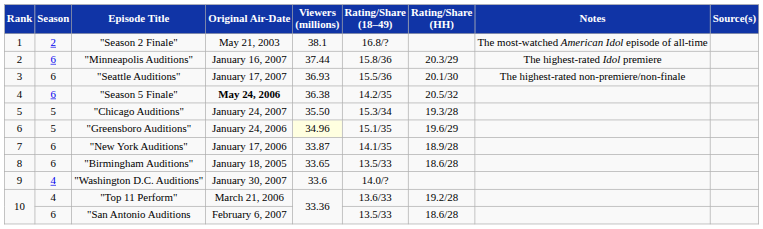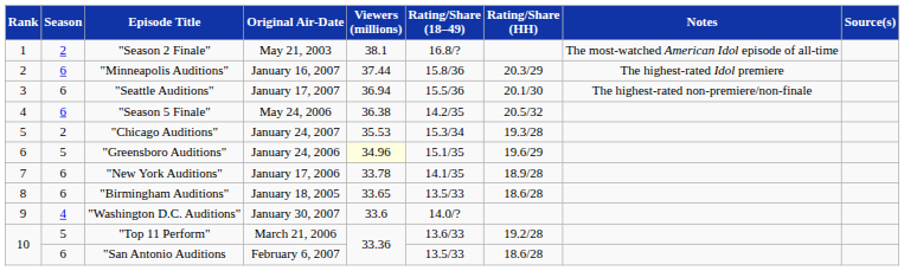"Seattle Auditions" | Viewers (millions): 36.93 -> 36.94
"Season 5 Finale" | Original Air-Date: bold -> normal
"Chicago Auditions" | Season: 5 -> 2
"Chicago Auditions" | Viewers (millions): 35.50 -> 35.53
"New York Auditions" | Viewers (millions): 33.87 -> 33.78
"Top 11 Perform" | Season: 4 -> 5
